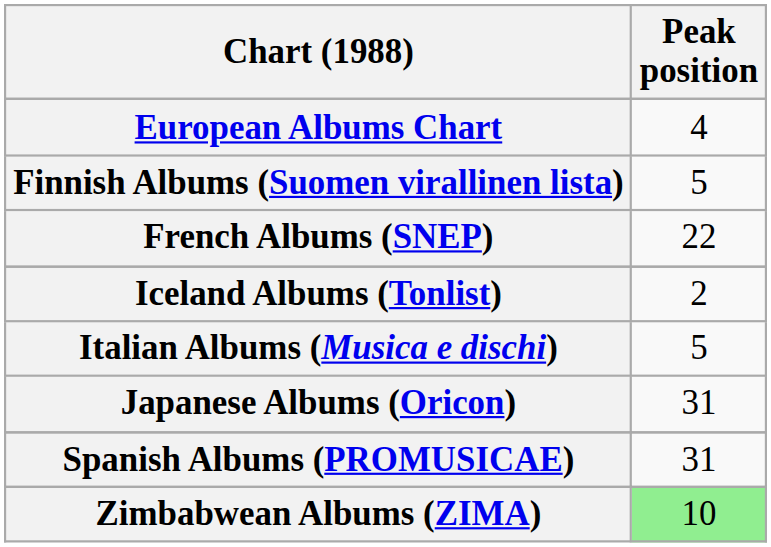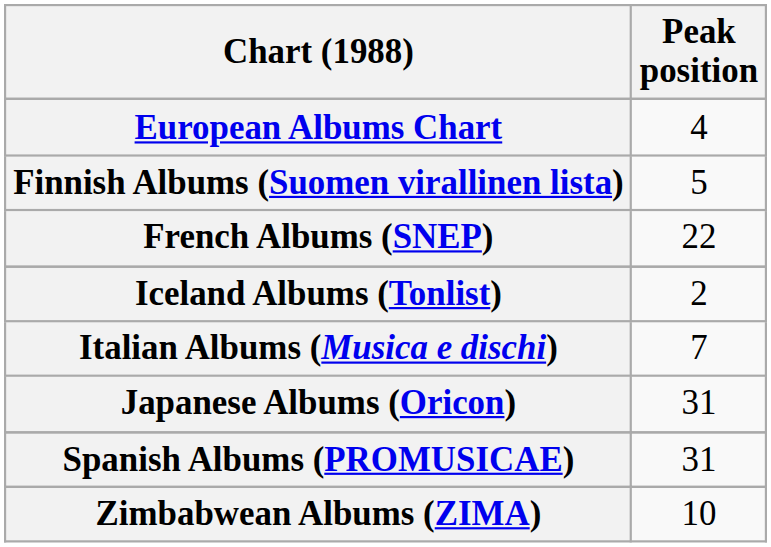Italian Albums (Musica e dischi) | Peak position: 5 -> 7
Zimbabwean Albums (ZIMA) | Peak position: lightgreen background -> no background
